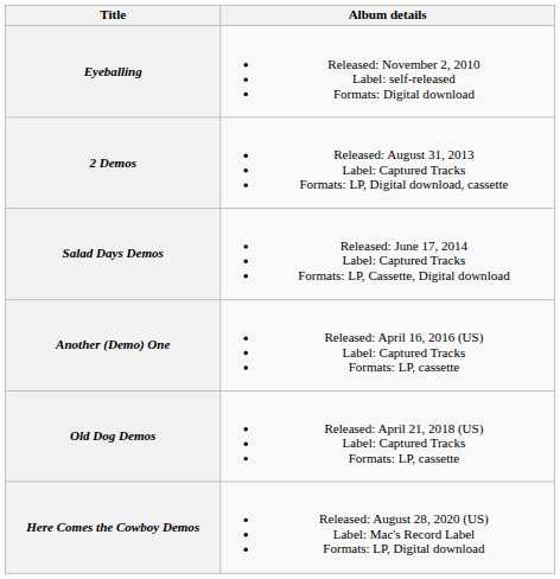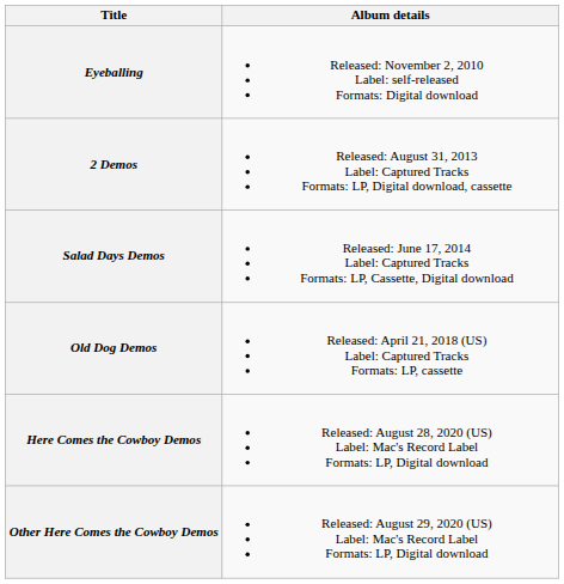- row: Another (Demo) One | Released: April 16, 2016 (US) Label: Captured Tracks Formats: LP, cassette
+ row: Other Here Comes the Cowboy Demos | Released: August 29, 2020 (US) Label: Mac's Record Label Formats: LP, Digital download
